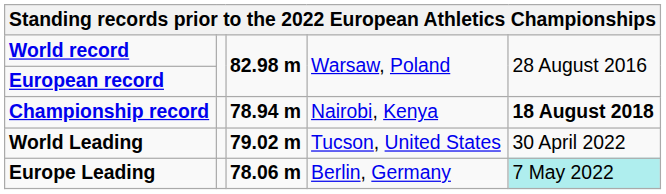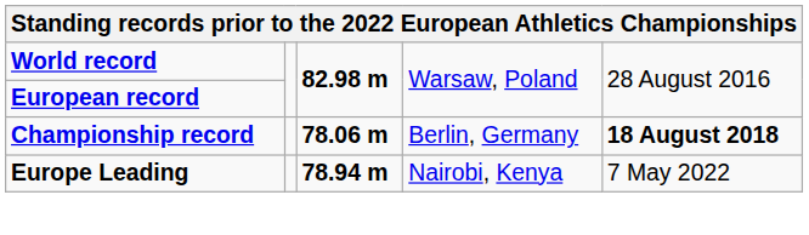Championship record | column 3: 78.94 m -> 78.06 m
Championship record | column 4: Nairobi, Kenya -> Berlin, Germany
- row: World Leading | 79.02 m | Tucson, United States | 30 April 2022
Europe Leading | column 3: 78.06 m -> 78.94 m
Europe Leading | column 4: Berlin, Germany -> Nairobi, Kenya
Europe Leading | column 5: paleturquoise background -> no background
